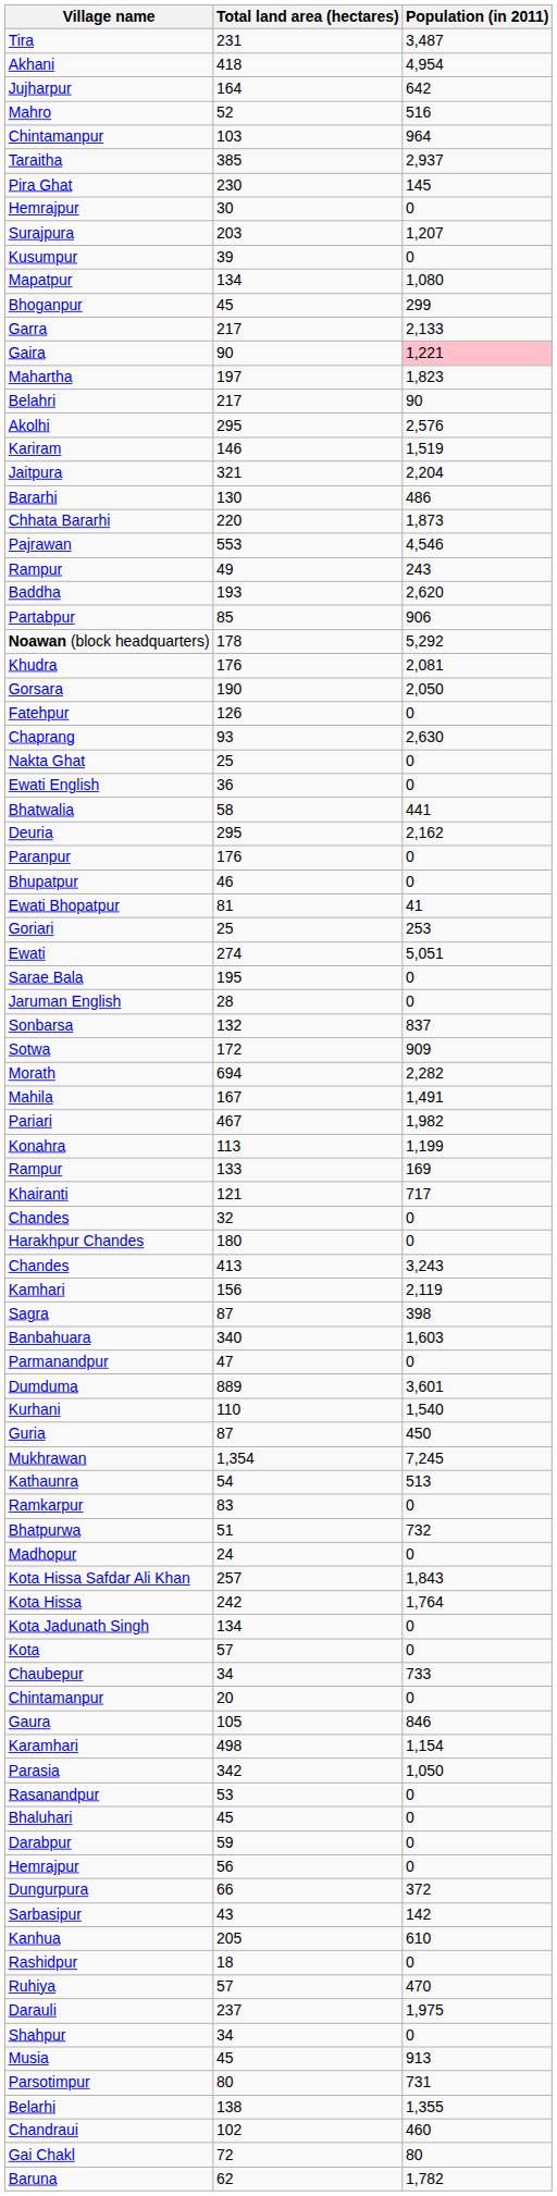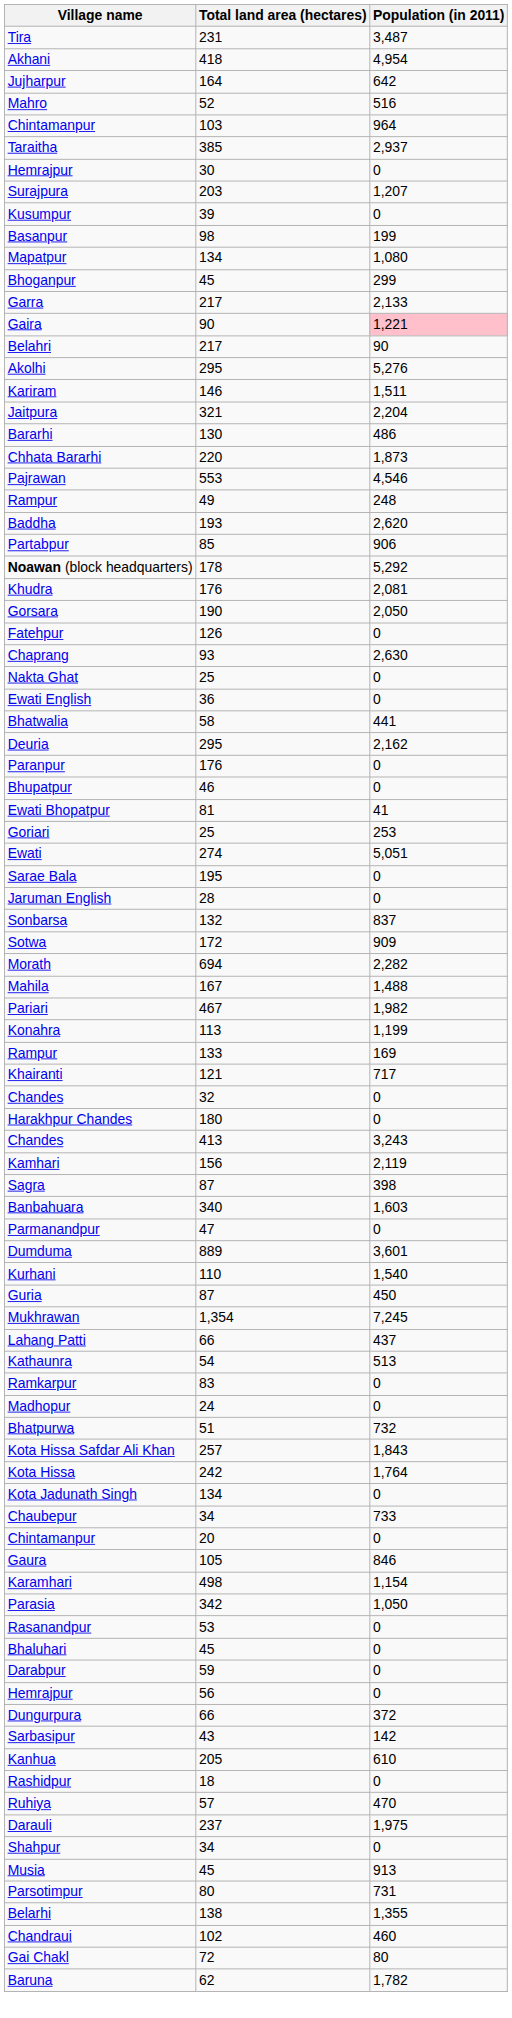- row: Pira Ghat | 230 | 145
+ row: Basanpur | 98 | 199
- row: Mahartha | 197 | 1,823
Akolhi | Population (in 2011): 2,576 -> 5,276
Kariram | Population (in 2011): 1,519 -> 1,511
Rampur / 49 | Population (in 2011): 243 -> 248
Mahila | Population (in 2011): 1,491 -> 1,488
+ row: Lahang Patti | 66 | 437
rows swapped: Madhopur <-> Bhatpurwa
- row: Kota | 57 | 0
